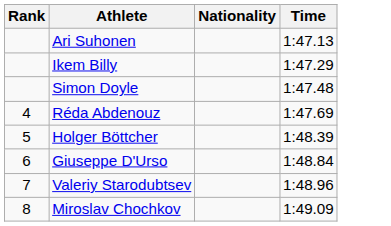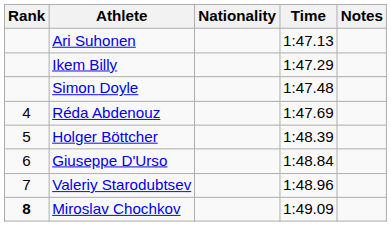+ column: Notes
Miroslav Chochkov | Rank: normal -> bold
